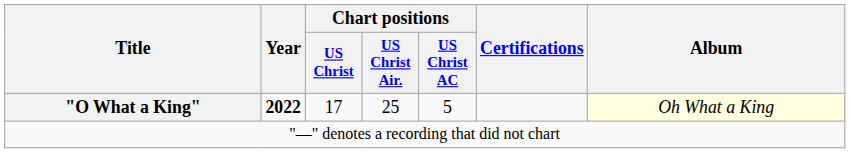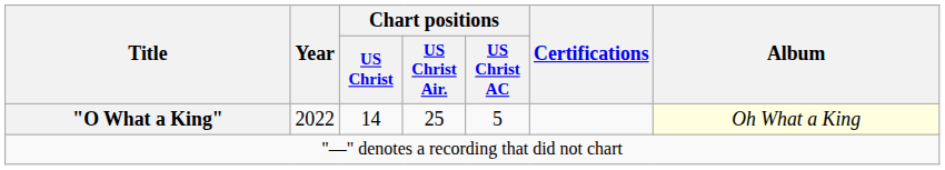"O What a King" | Year: bold -> normal
"O What a King" | Chart positions / US Christ: 17 -> 14
